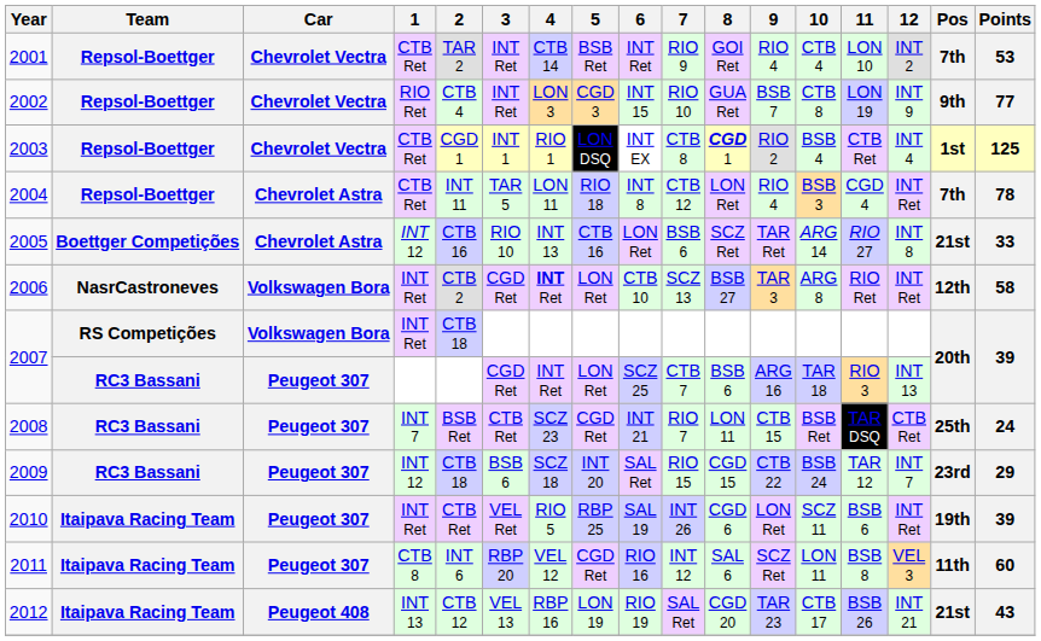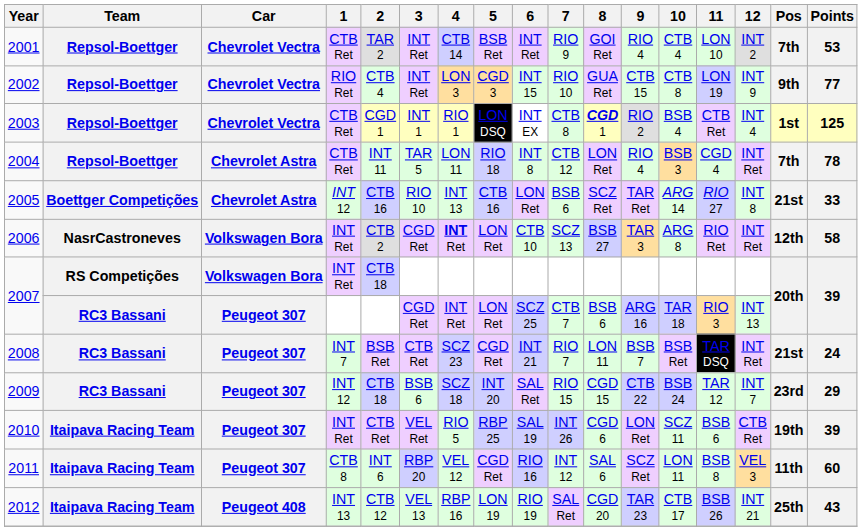2002 | 9: BSB 7 -> CTB 15
2008 | 9: CTB 15 -> BSB 7
2008 | 12: CTB Ret -> INT Ret
2008 | Pos: 25th -> 21st
2010 | 12: INT Ret -> CTB Ret
2012 | Pos: 21st -> 25th
